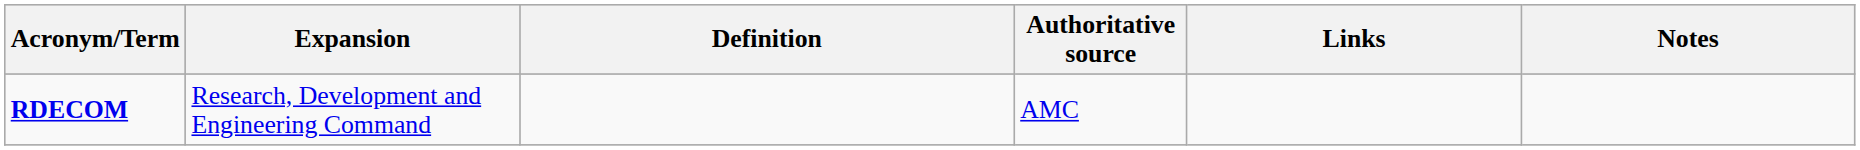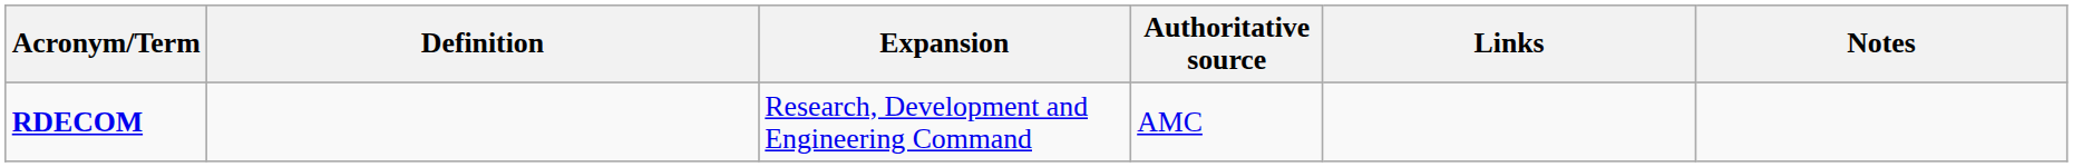columns swapped: Expansion <-> Definition
